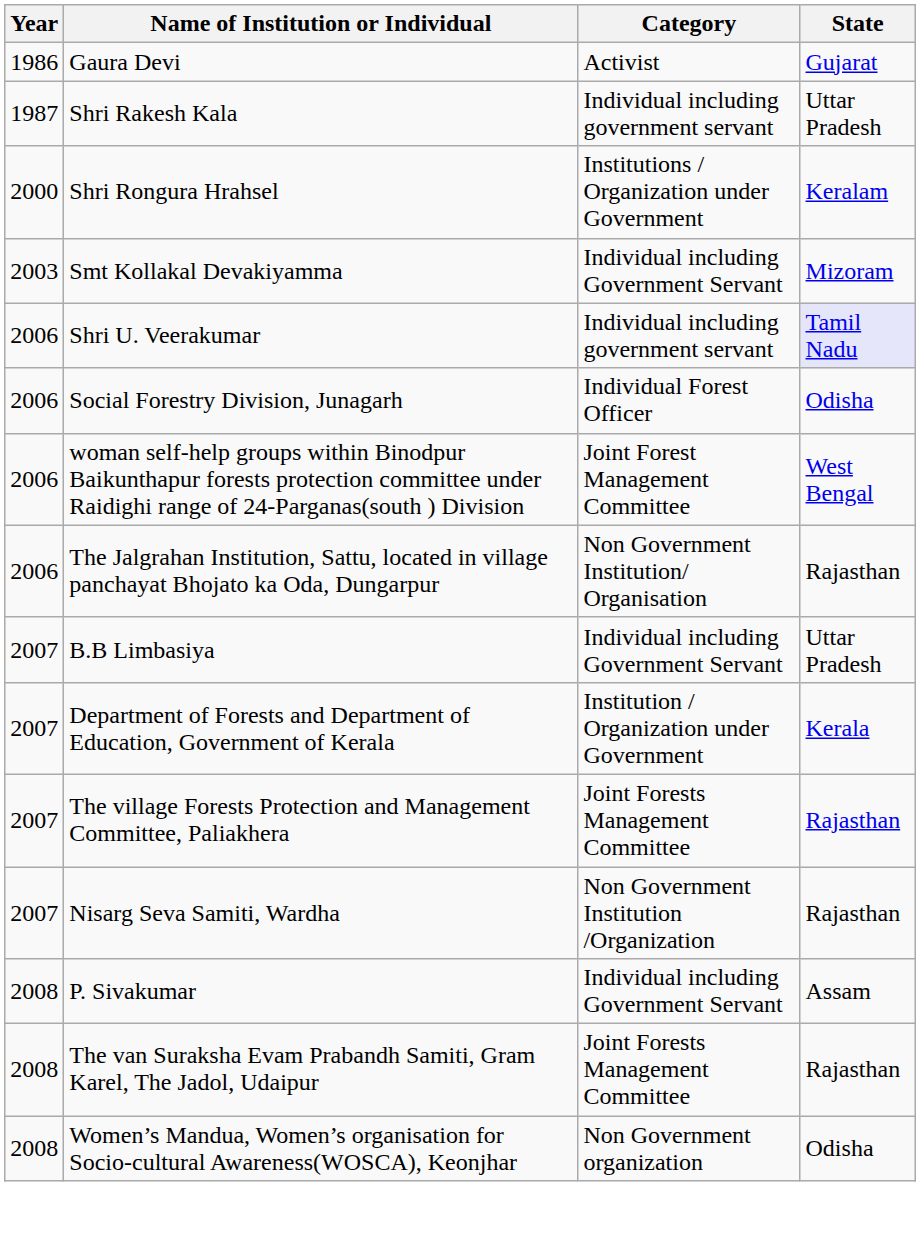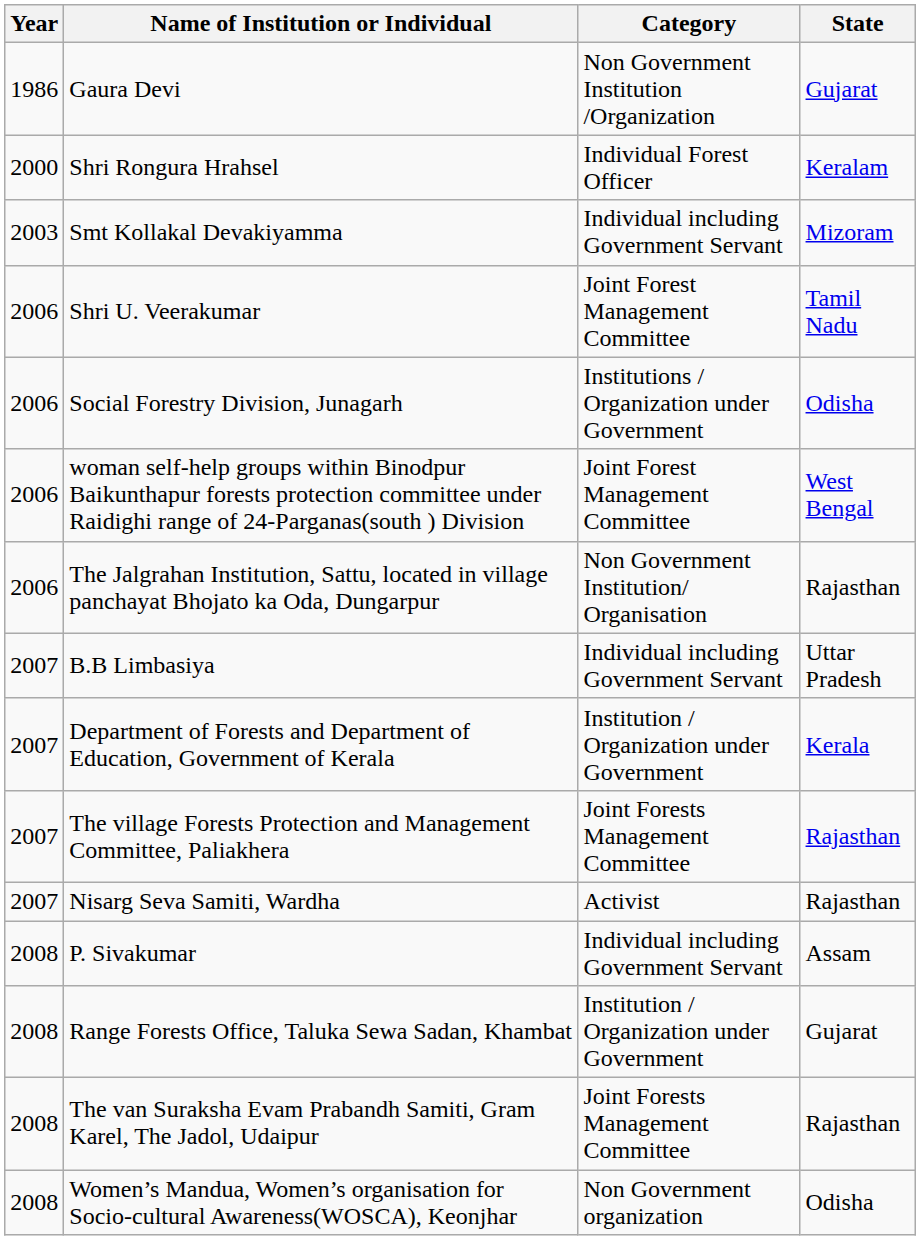Gaura Devi | Category: Activist -> Non Government Institution /Organization
- row: 1987 | Shri Rakesh Kala | Individual including government servant | Uttar Pradesh
Shri Rongura Hrahsel | Category: Institutions / Organization under Government -> Individual Forest Officer
Shri U. Veerakumar | Category: Individual including government servant -> Joint Forest Management Committee
Shri U. Veerakumar | State: lavender background -> no background
Social Forestry Division, Junagarh | Category: Individual Forest Officer -> Institutions / Organization under Government
Nisarg Seva Samiti, Wardha | Category: Non Government Institution /Organization -> Activist
+ row: 2008 | Range Forests Office, Taluka Sewa Sadan, Khambat | Institution / Organization under Government | Gujarat
